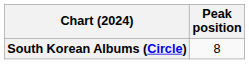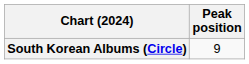South Korean Albums (Circle) | Peak position: 8 -> 9
